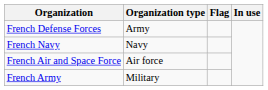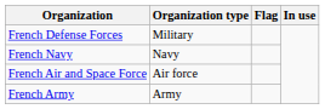French Defense Forces | Organization type: Army -> Military
French Army | Organization type: Military -> Army
